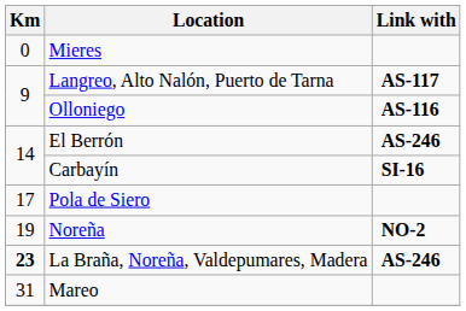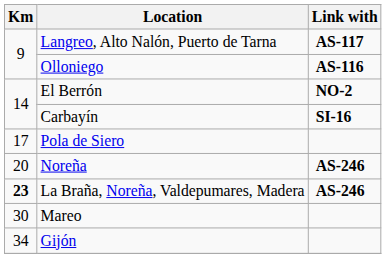- row: 0 | Mieres
El Berrón | Link with: AS-246 -> NO-2
Noreña | Km: 19 -> 20
Noreña | Link with: NO-2 -> AS-246
Mareo | Km: 31 -> 30
+ row: 34 | Gijón
